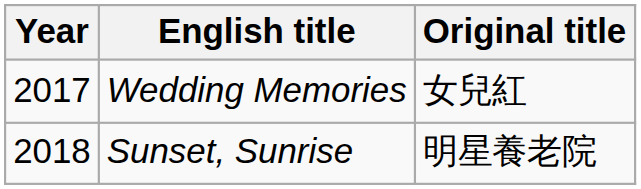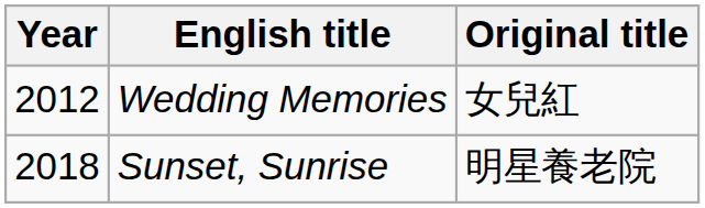Wedding Memories | Year: 2017 -> 2012
